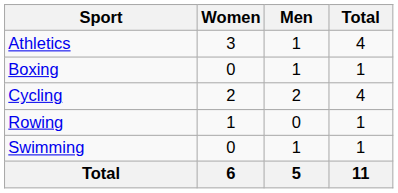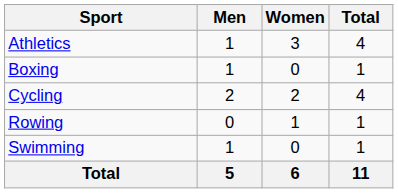columns swapped: Men <-> Women
